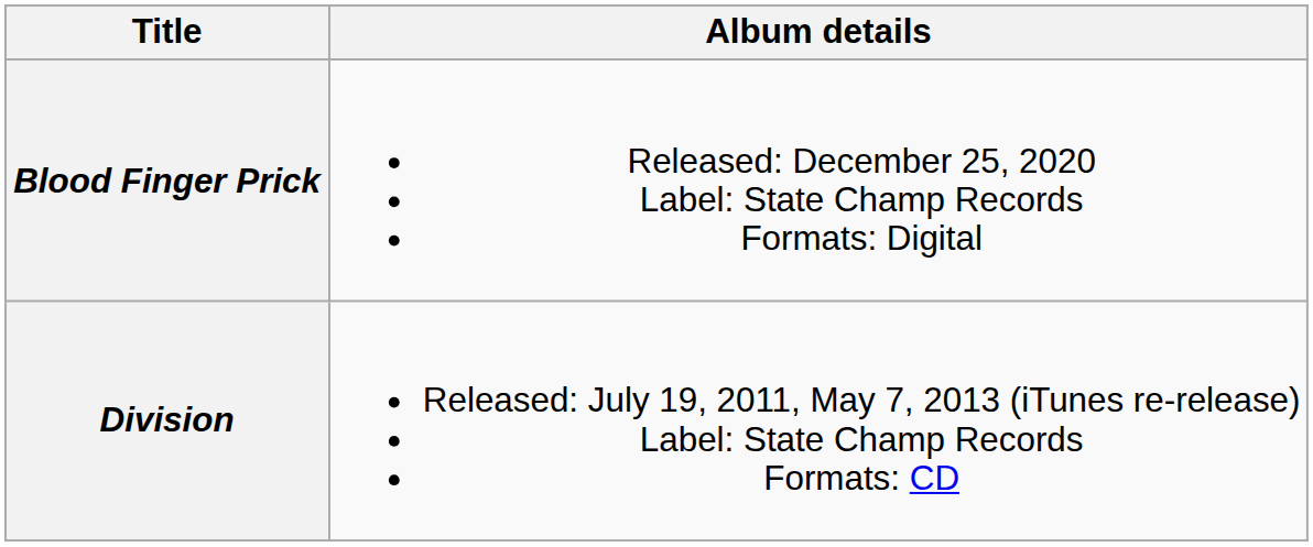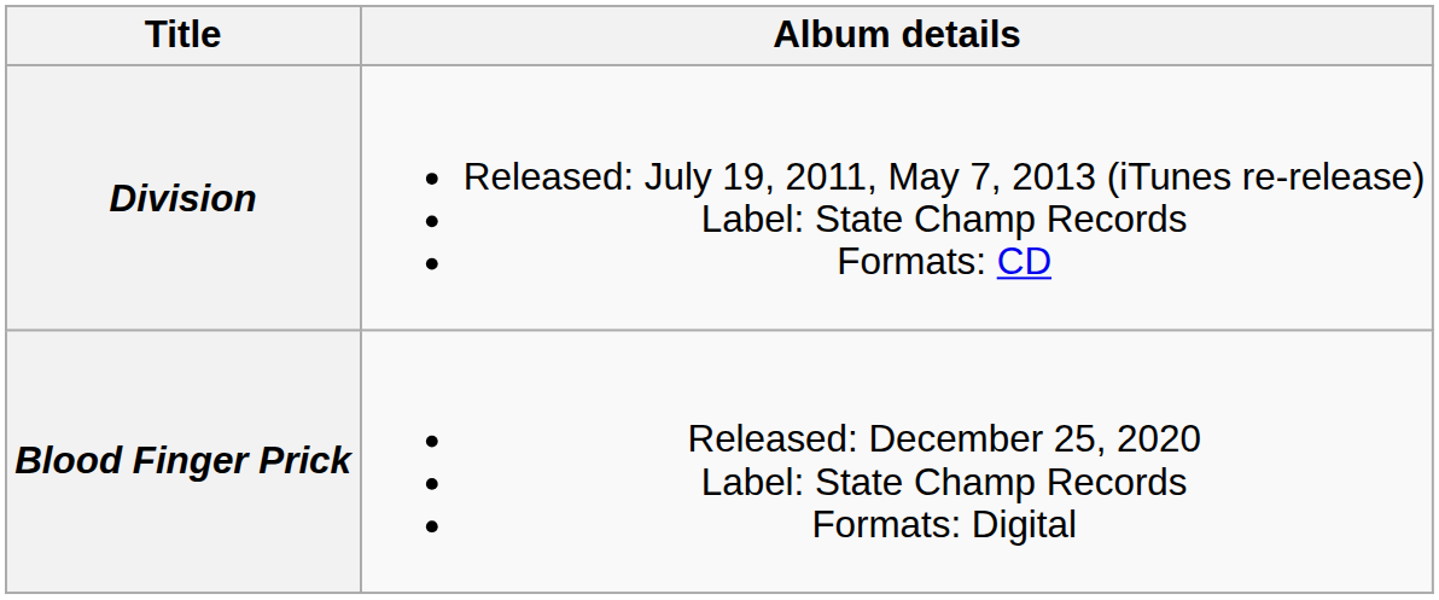rows swapped: Division <-> Blood Finger Prick
